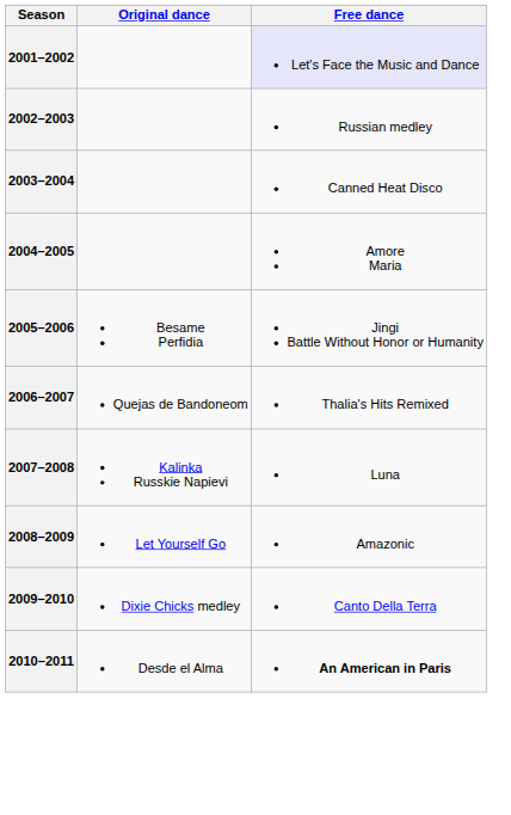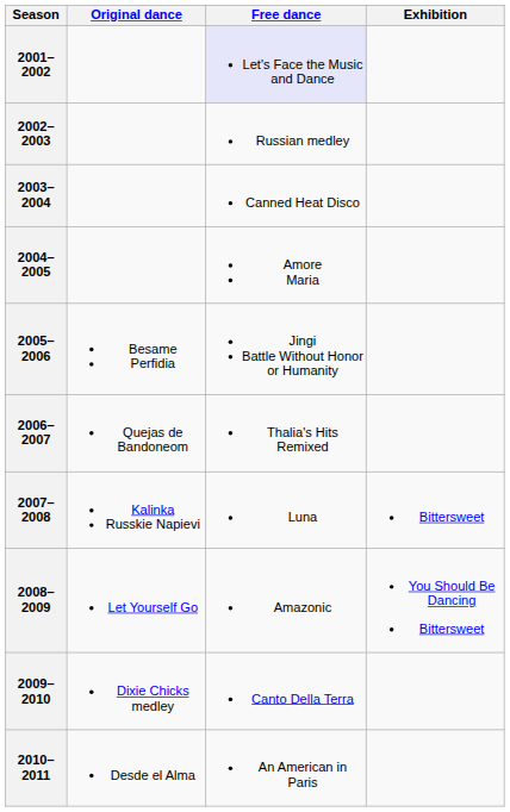+ column: Exhibition | Bittersweet | You Should Be Dancing Bittersweet
2010–2011 | Free dance: bold -> normal
